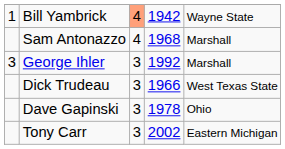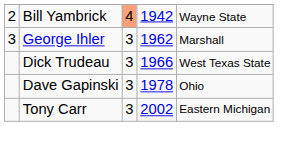Bill Yambrick | column 1: 1 -> 2
- row: Sam Antonazzo | 4 | 1968 | Marshall
George Ihler | column 4: 1992 -> 1962
